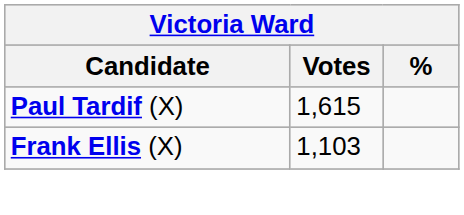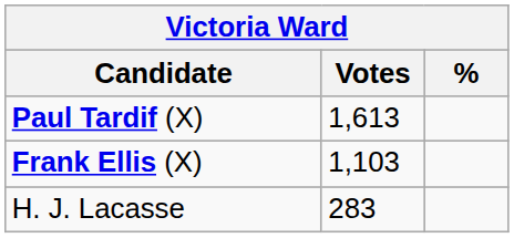Paul Tardif (X) | Votes: 1,615 -> 1,613
+ row: H. J. Lacasse | 283
